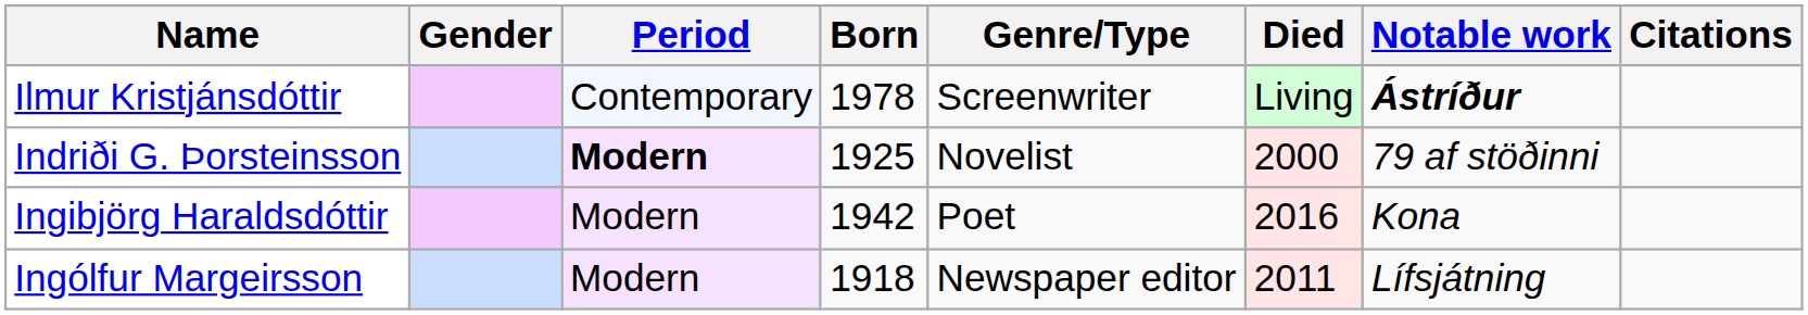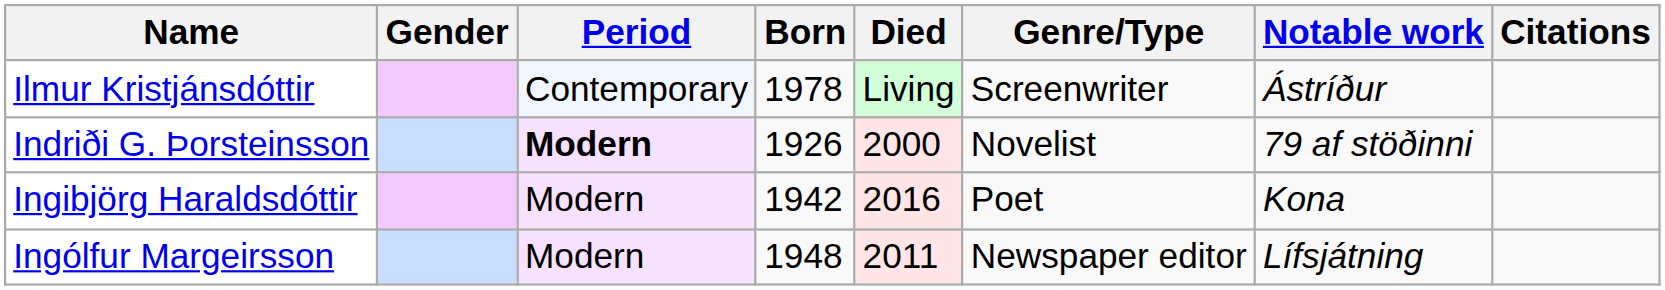columns swapped: Died <-> Genre/Type
Ilmur Kristjánsdóttir | Notable work: bold -> normal
Indriði G. Þorsteinsson | Born: 1925 -> 1926
Ingólfur Margeirsson | Born: 1918 -> 1948
